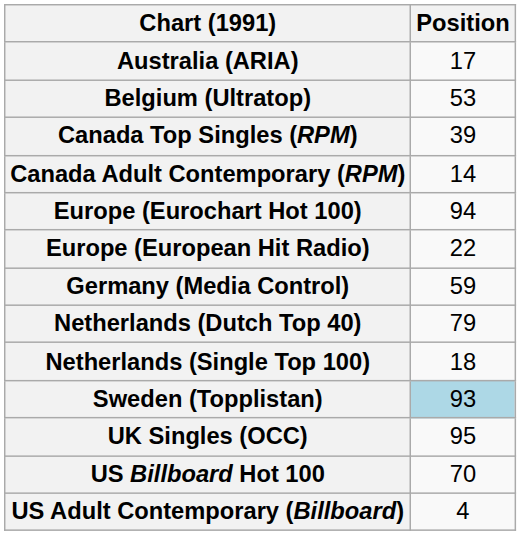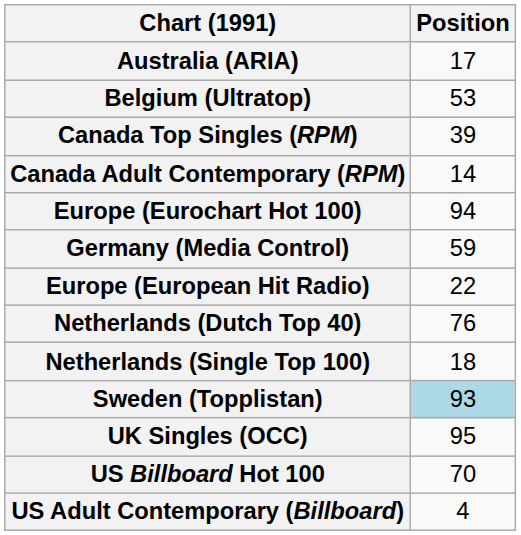rows swapped: Europe (European Hit Radio) <-> Germany (Media Control)
Netherlands (Dutch Top 40) | Position: 79 -> 76
